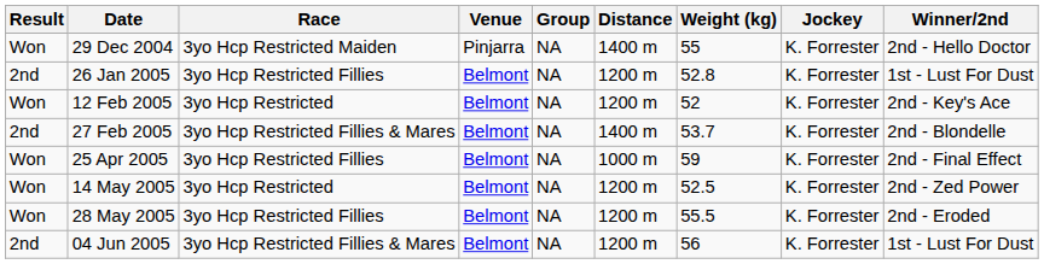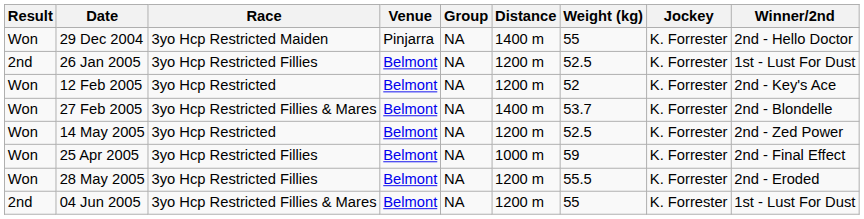26 Jan 2005 | Weight (kg): 52.8 -> 52.5
27 Feb 2005 | Result: 2nd -> Won
rows swapped: 25 Apr 2005 <-> 14 May 2005
04 Jun 2005 | Weight (kg): 56 -> 55
